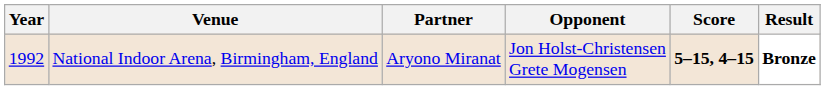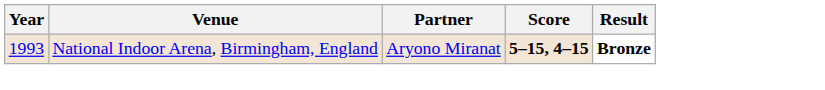- column: Opponent | Jon Holst-Christensen Grete Mogensen
National Indoor Arena, Birmingham, England | Year: 1992 -> 1993
